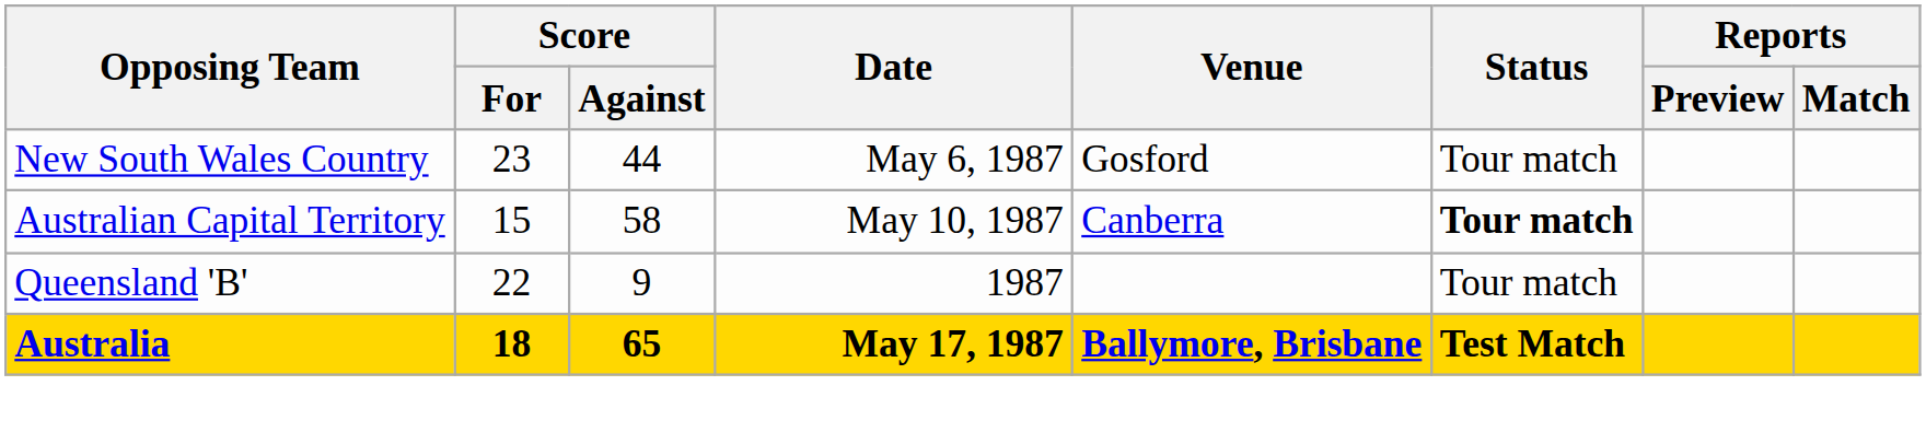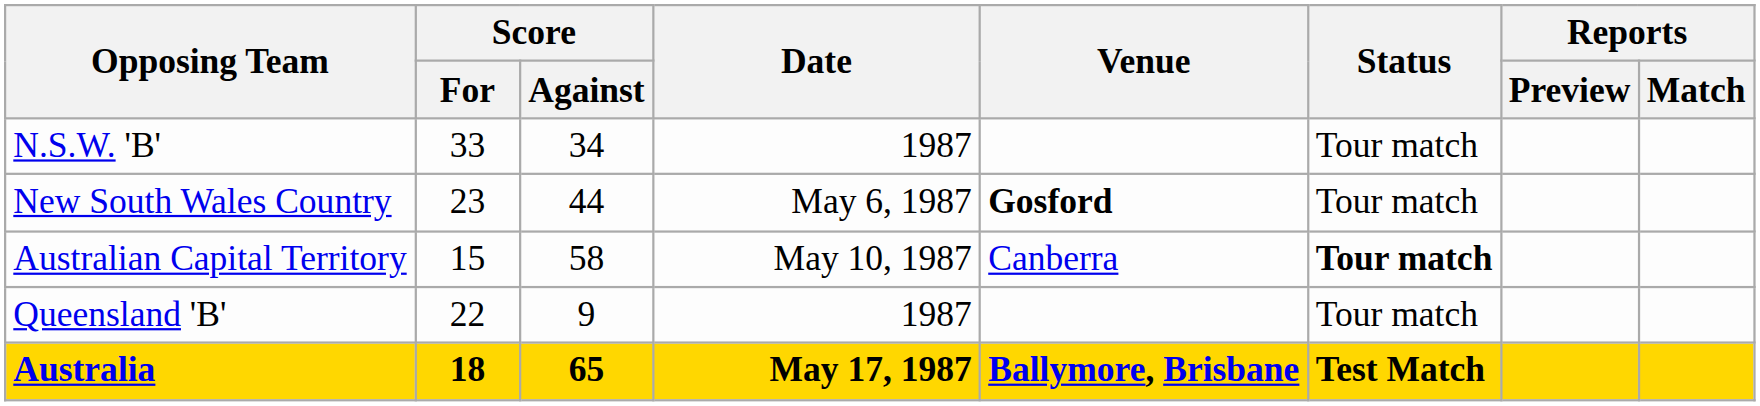+ row: N.S.W. 'B' | 33 | 34 | 1987 | Tour match
New South Wales Country | Venue: normal -> bold
